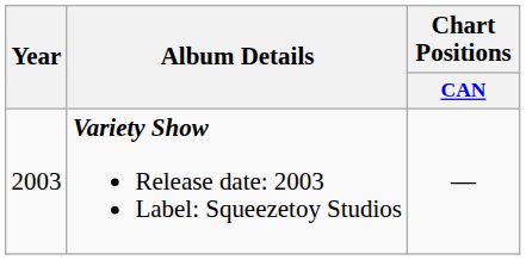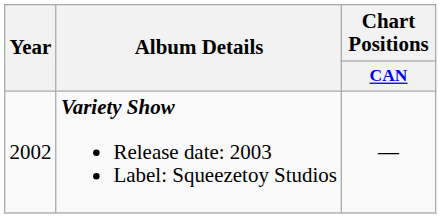Variety Show Release date: 2003 Label: Squeezetoy Studios | Year: 2003 -> 2002
